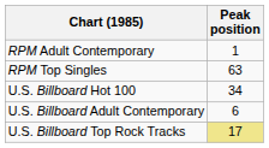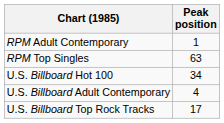U.S. Billboard Adult Contemporary | Peak position: 6 -> 4
U.S. Billboard Top Rock Tracks | Peak position: khaki background -> no background
